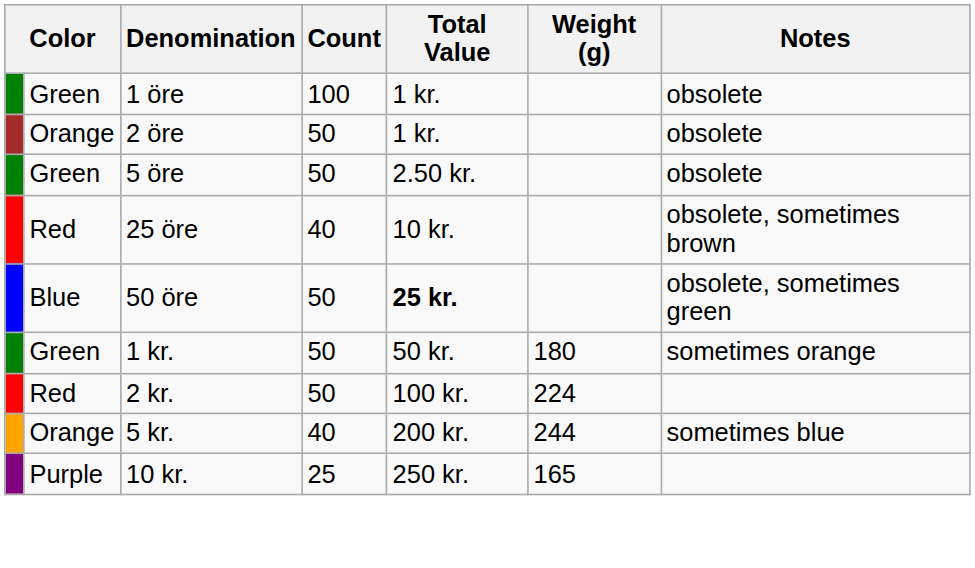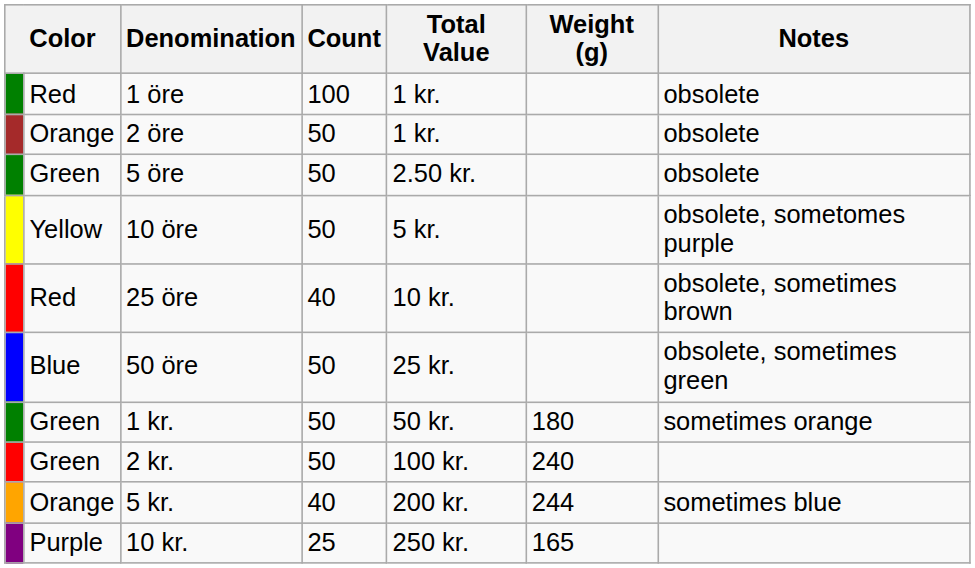1 öre | column 2: Green -> Red
+ row: Yellow | 10 öre | 50 | 5 kr. | obsolete, sometomes purple
50 öre | Total Value: bold -> normal
2 kr. | column 2: Red -> Green
2 kr. | Weight (g): 224 -> 240
